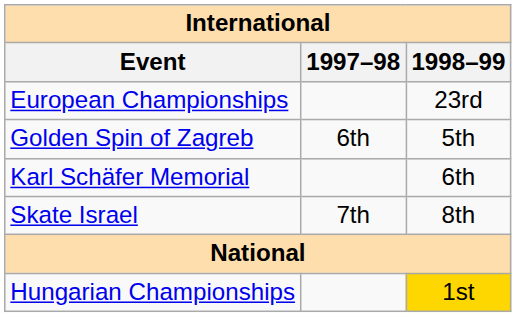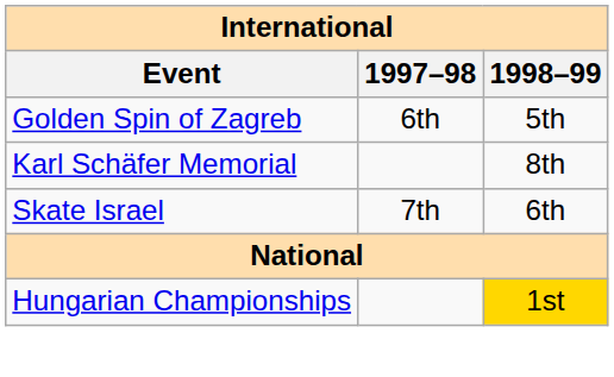- row: European Championships | 23rd
Karl Schäfer Memorial | 1998–99: 6th -> 8th
Skate Israel | 1998–99: 8th -> 6th
